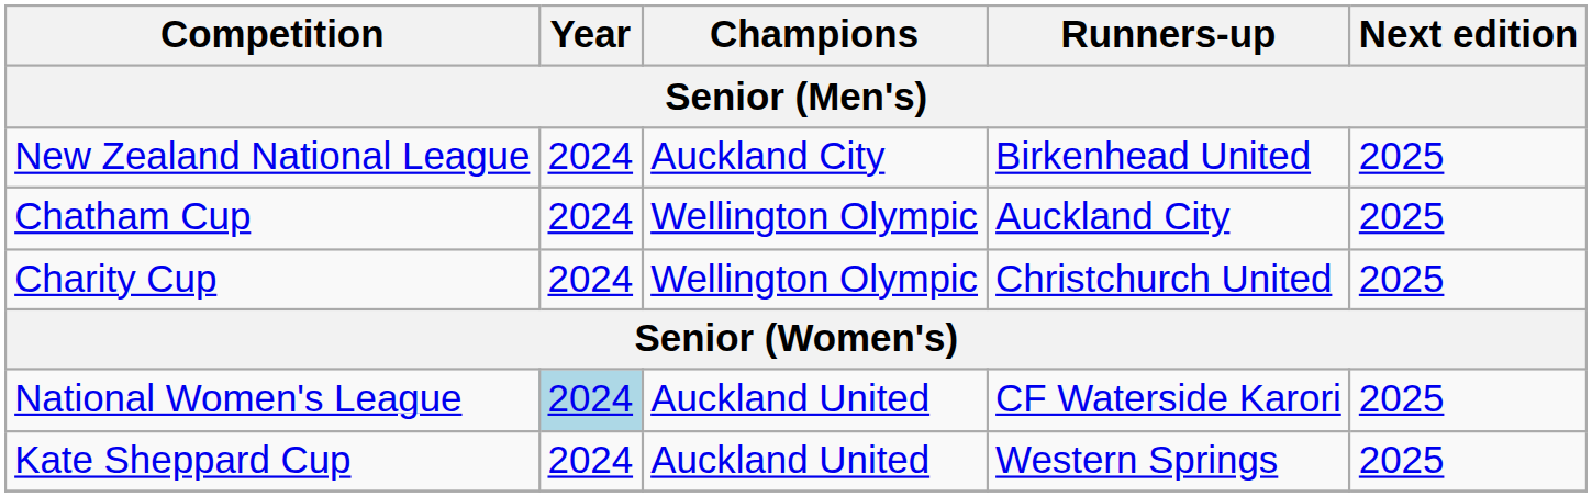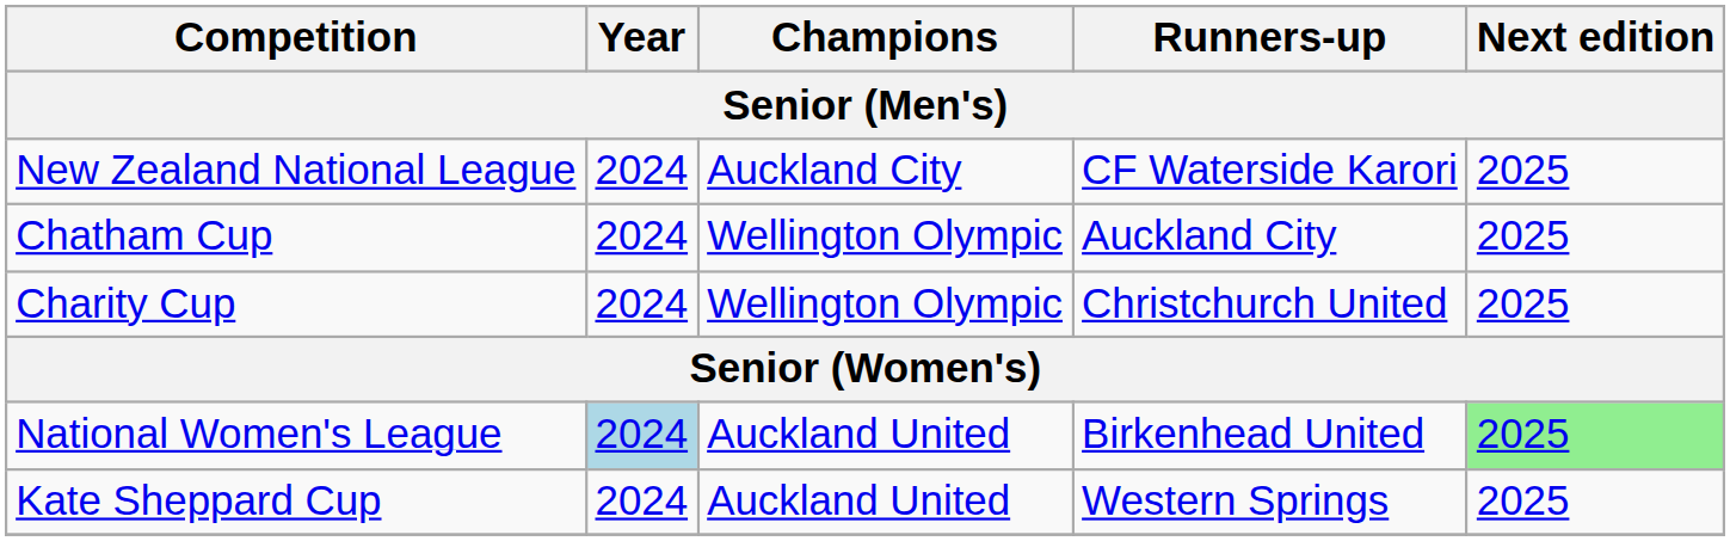New Zealand National League | Runners-up: Birkenhead United -> CF Waterside Karori
National Women's League | Runners-up: CF Waterside Karori -> Birkenhead United
National Women's League | Next edition: no background -> lightgreen background
